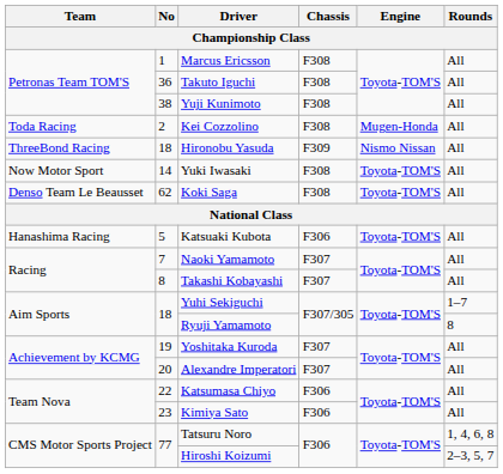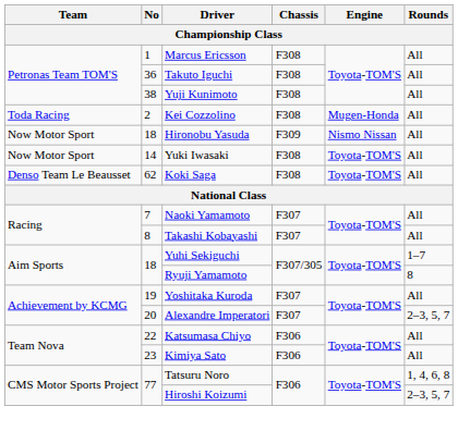Hironobu Yasuda | Team: ThreeBond Racing -> Now Motor Sport
- row: Hanashima Racing | 5 | Katsuaki Kubota | F306 | Toyota-TOM'S | All
Alexandre Imperatori | Rounds: All -> 2–3, 5, 7
